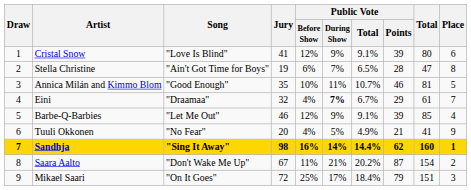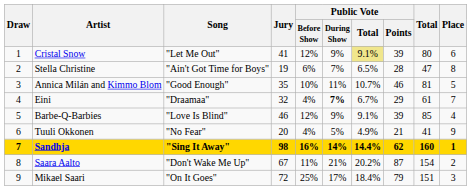Cristal Snow | Song: "Love Is Blind" -> "Let Me Out"
Cristal Snow | Public Vote / Total: no background -> khaki background
Barbe-Q-Barbies | Song: "Let Me Out" -> "Love Is Blind"
